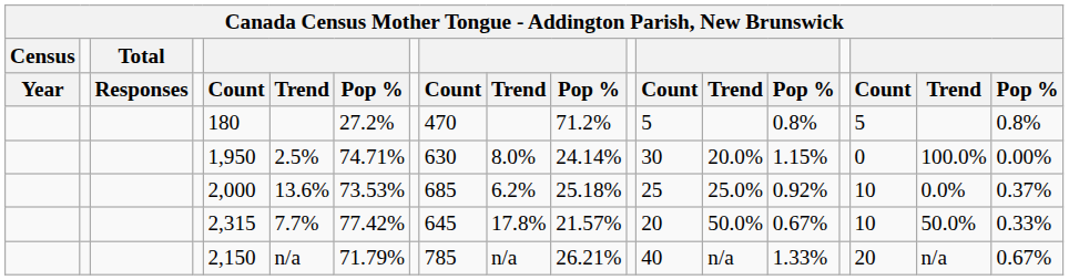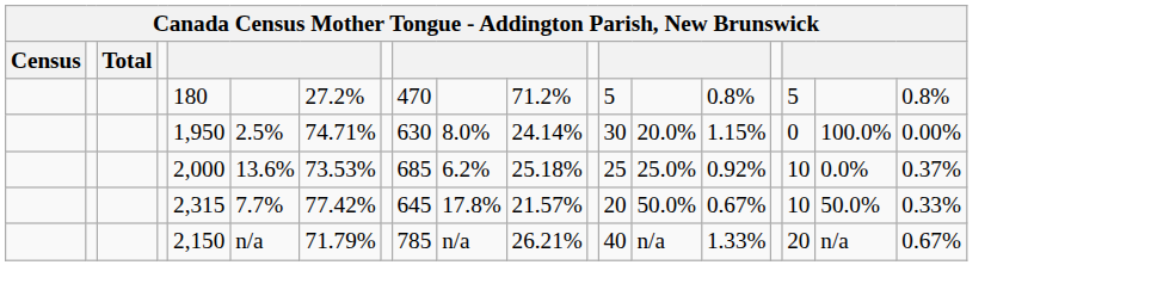- row: Year | Responses | Count | Trend | Pop % | Count | Trend | Pop % | Count | Trend | Pop % | Count | Trend | Pop %
